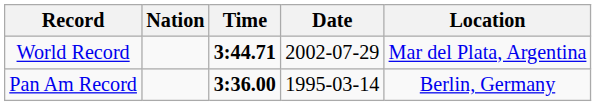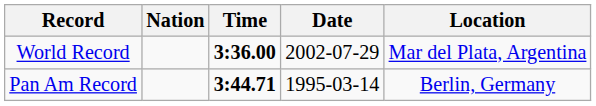World Record | Time: 3:44.71 -> 3:36.00
Pan Am Record | Time: 3:36.00 -> 3:44.71
